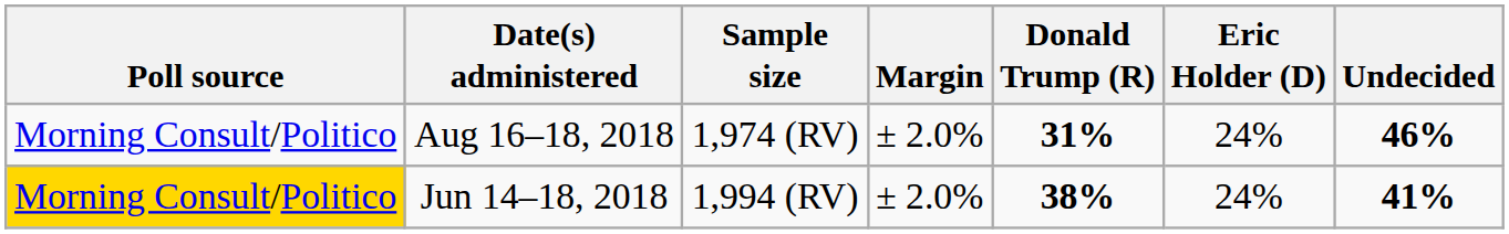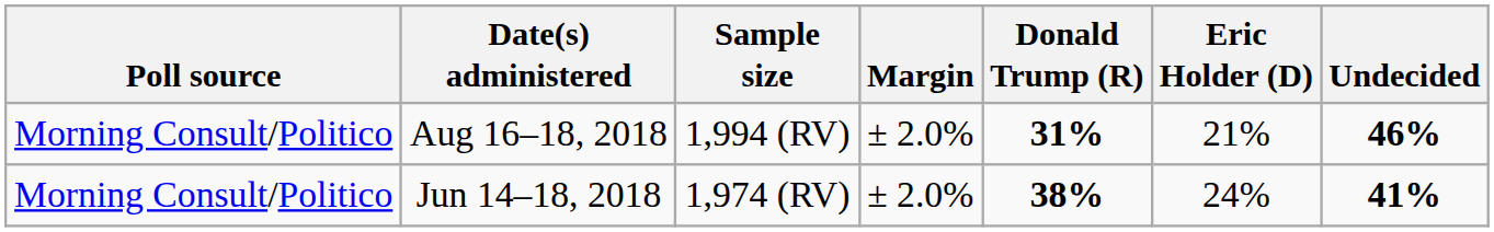Aug 16–18, 2018 | Sample size: 1,974 (RV) -> 1,994 (RV)
Aug 16–18, 2018 | Eric Holder (D): 24% -> 21%
Jun 14–18, 2018 | Poll source: gold background -> no background
Jun 14–18, 2018 | Sample size: 1,994 (RV) -> 1,974 (RV)
